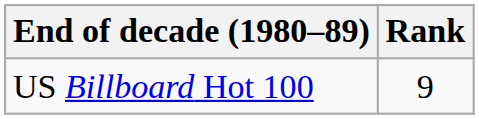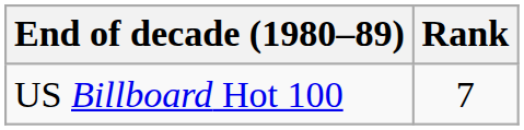US Billboard Hot 100 | Rank: 9 -> 7
